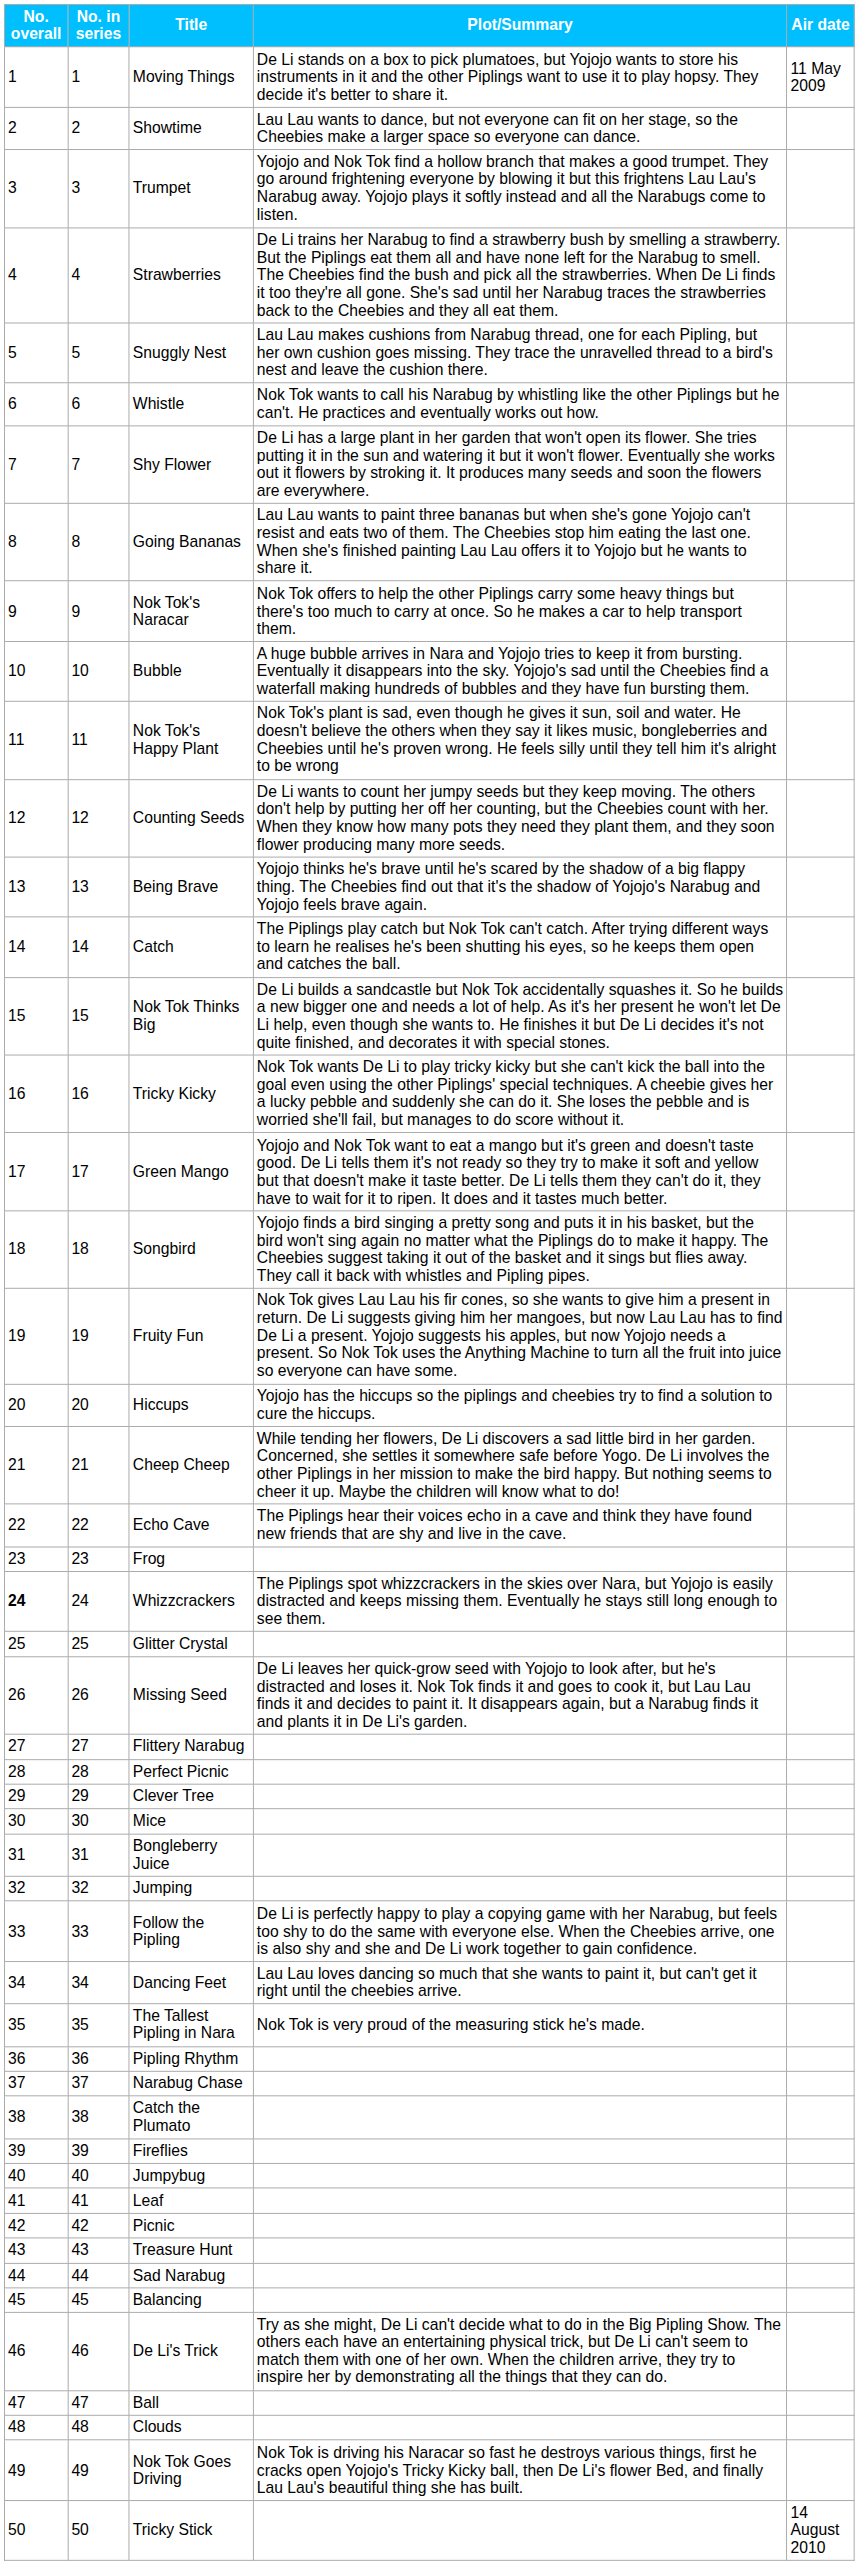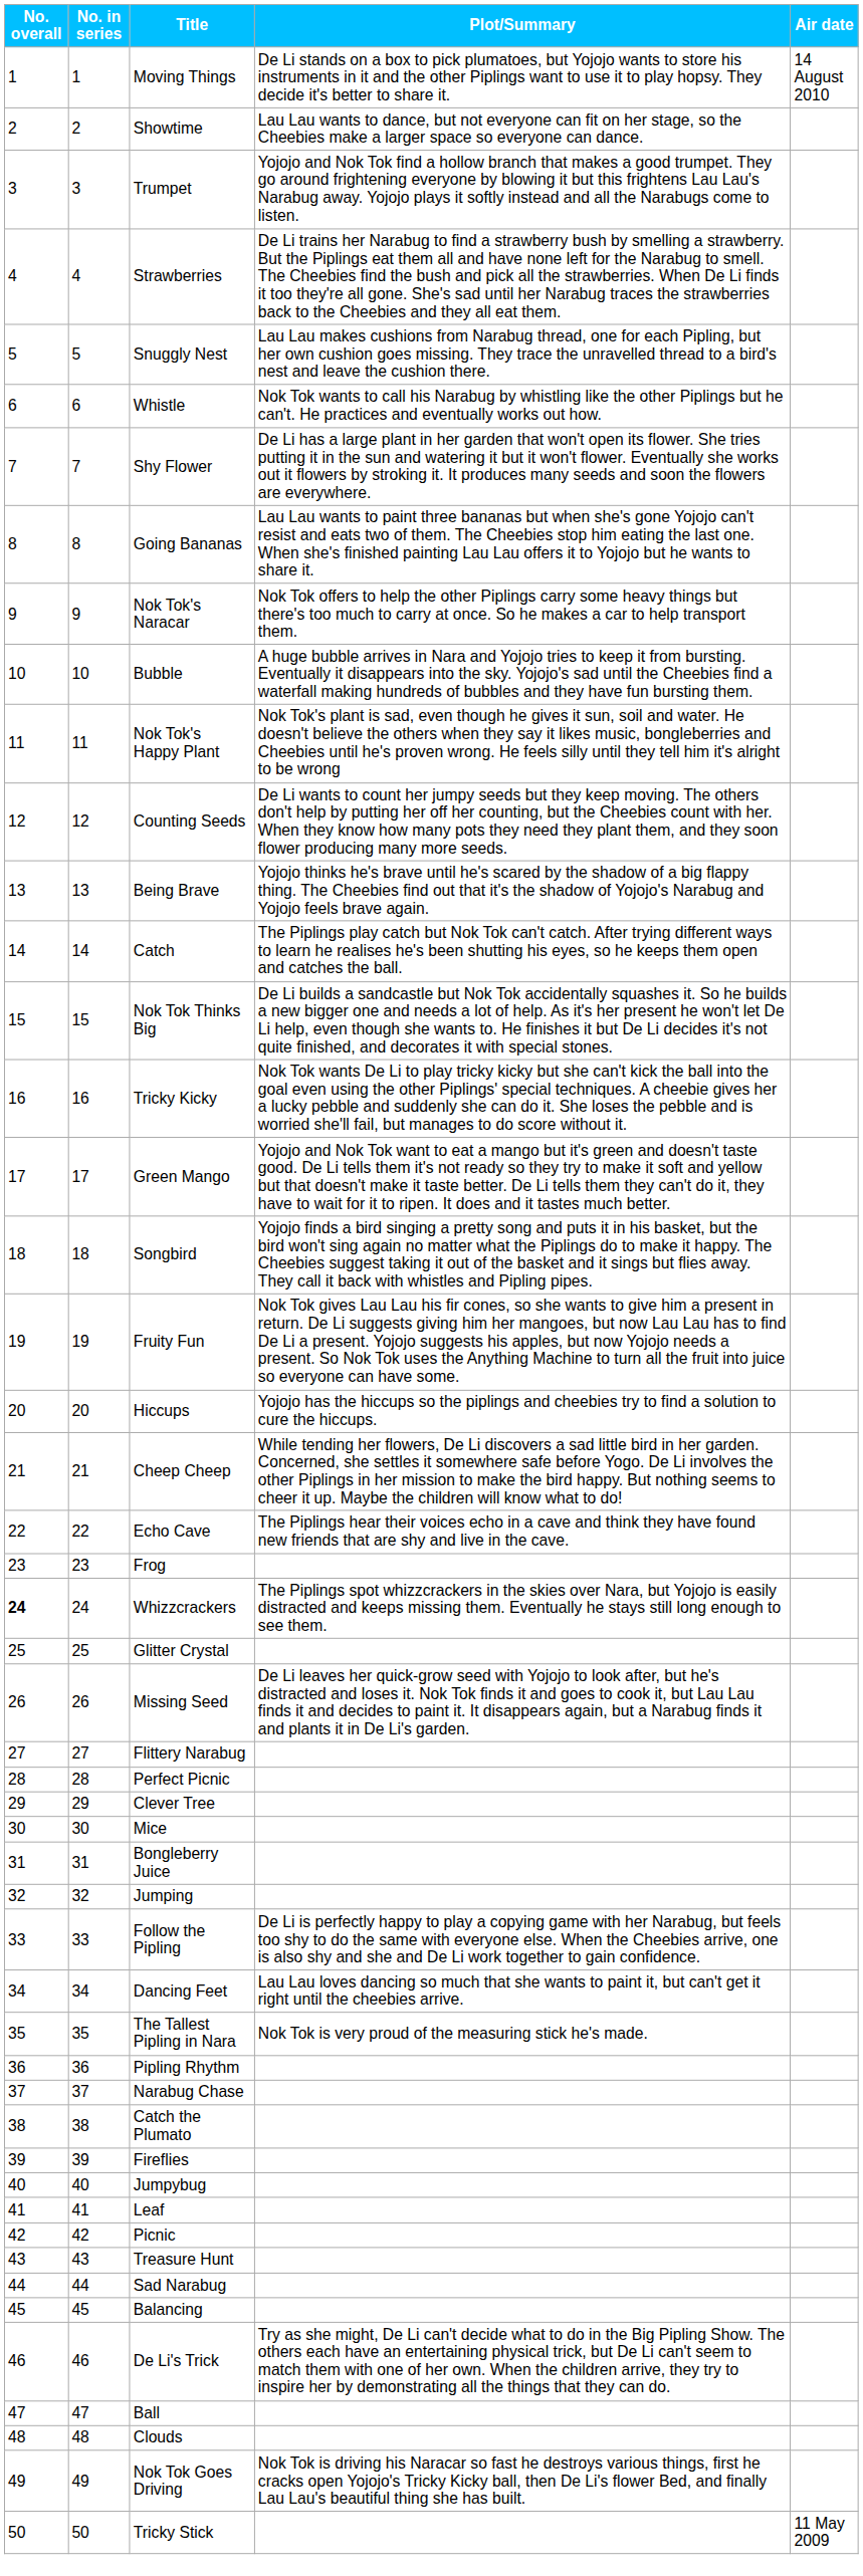Moving Things | Air date: 11 May 2009 -> 14 August 2010
Tricky Stick | Air date: 14 August 2010 -> 11 May 2009
